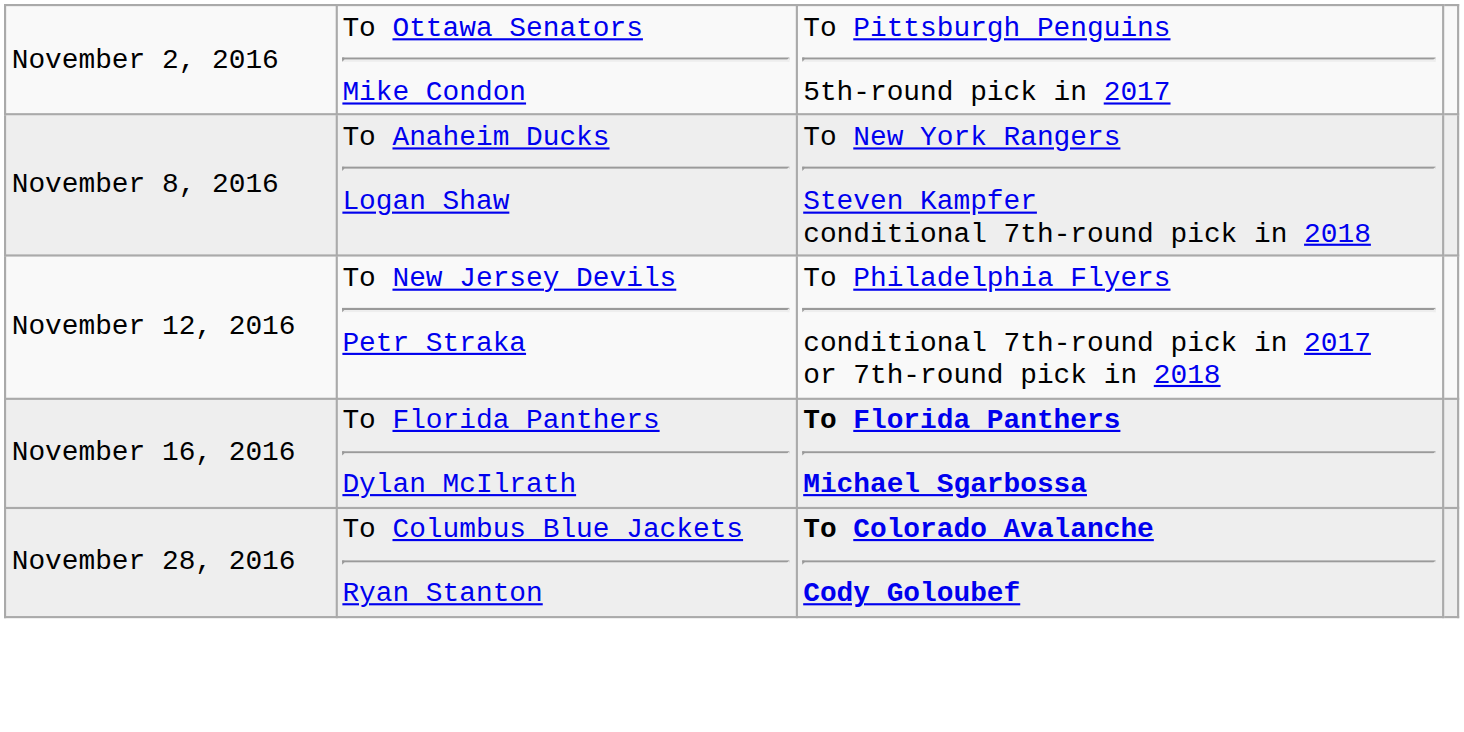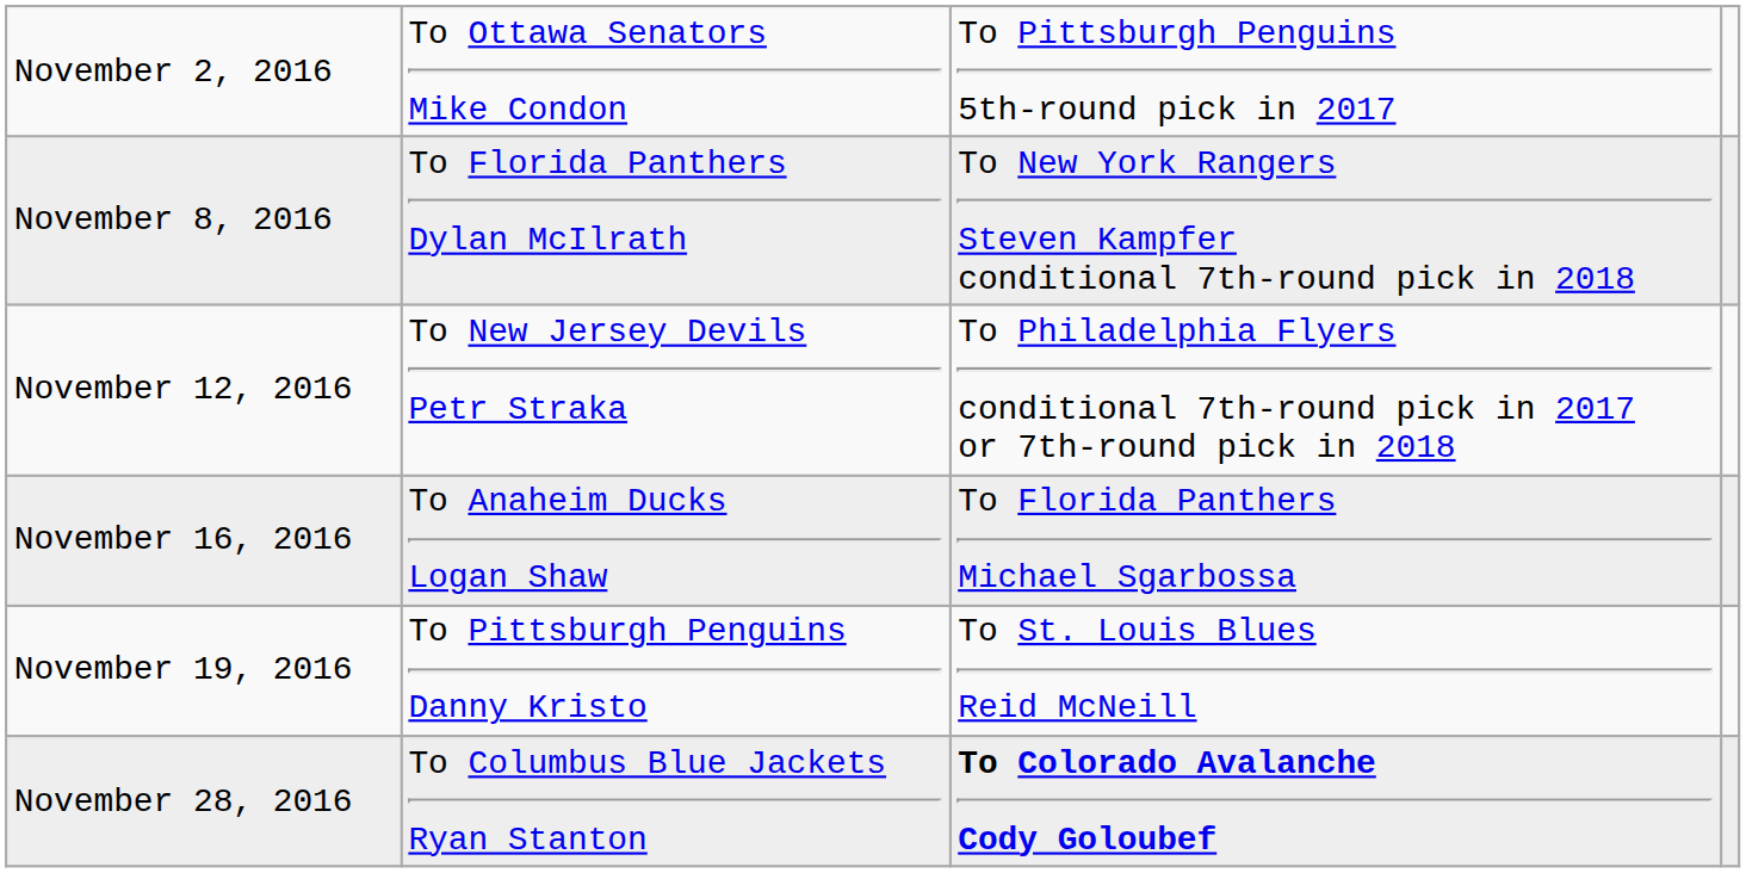November 8, 2016 | column 2: To Anaheim Ducks Logan Shaw -> To Florida Panthers Dylan McIlrath
November 16, 2016 | column 2: To Florida Panthers Dylan McIlrath -> To Anaheim Ducks Logan Shaw
November 16, 2016 | column 3: bold -> normal
+ row: November 19, 2016 | To Pittsburgh Penguins Danny Kristo | To St. Louis Blues Reid McNeill
